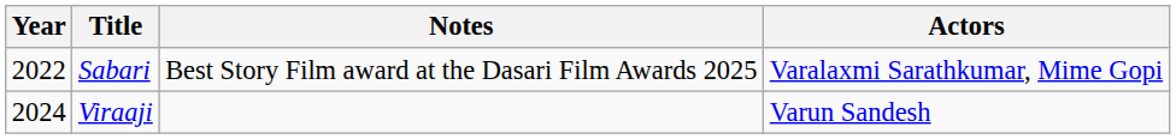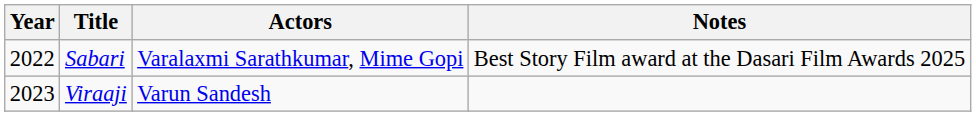columns swapped: Actors <-> Notes
Viraaji | Year: 2024 -> 2023
